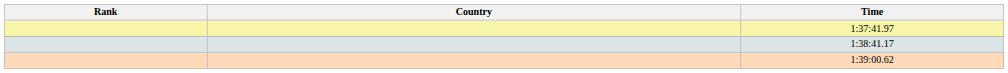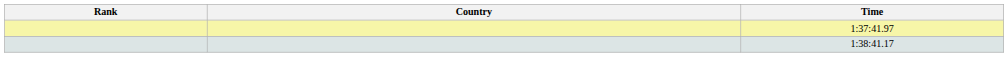- row: 1:39:00.62
